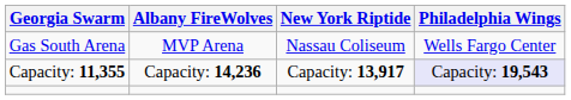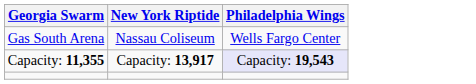- column: Albany FireWolves | MVP Arena | Capacity: 14,236
